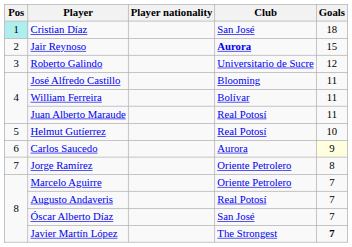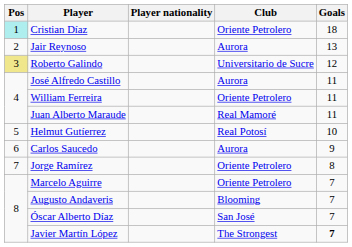Cristian Díaz | Club: San José -> Oriente Petrolero
Jair Reynoso | Club: bold -> normal
Jair Reynoso | Goals: 15 -> 13
Roberto Galindo | Pos: no background -> khaki background
José Alfredo Castillo | Club: Blooming -> Aurora
William Ferreira | Club: Bolívar -> Oriente Petrolero
Juan Alberto Maraude | Club: Real Potosí -> Real Mamoré
Carlos Saucedo | Goals: lightyellow background -> no background
Augusto Andaveris | Club: Real Potosí -> Blooming
